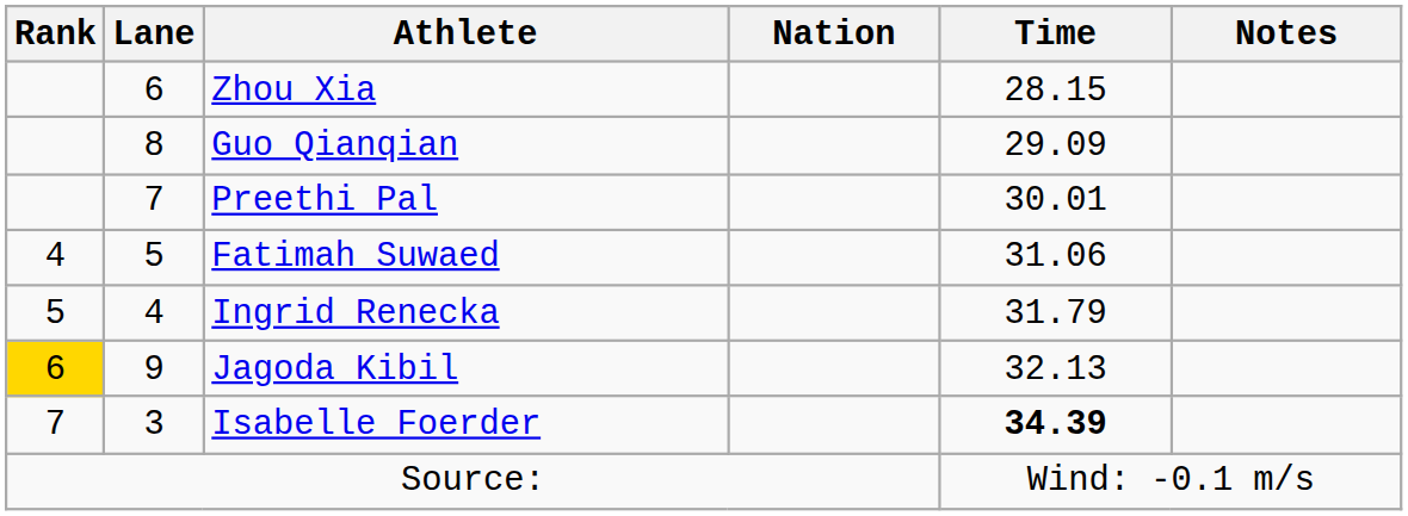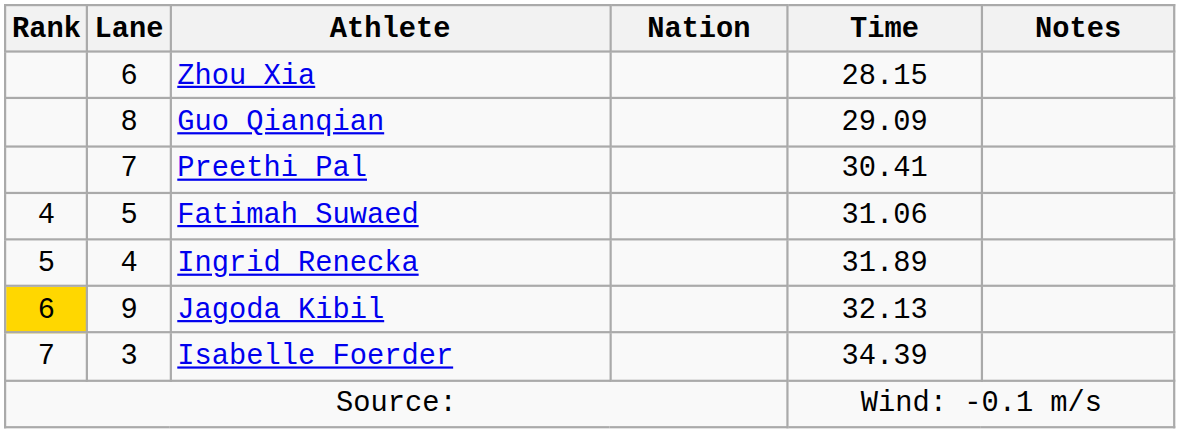Preethi Pal | Time: 30.01 -> 30.41
Ingrid Renecka | Time: 31.79 -> 31.89
Isabelle Foerder | Time: bold -> normal
